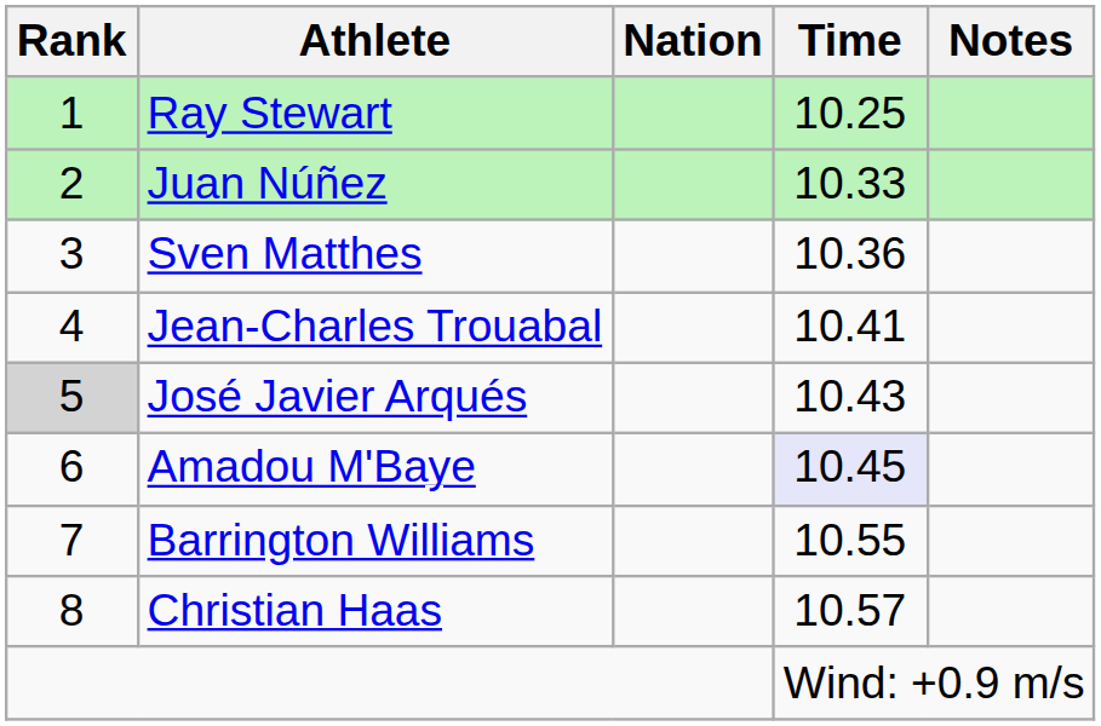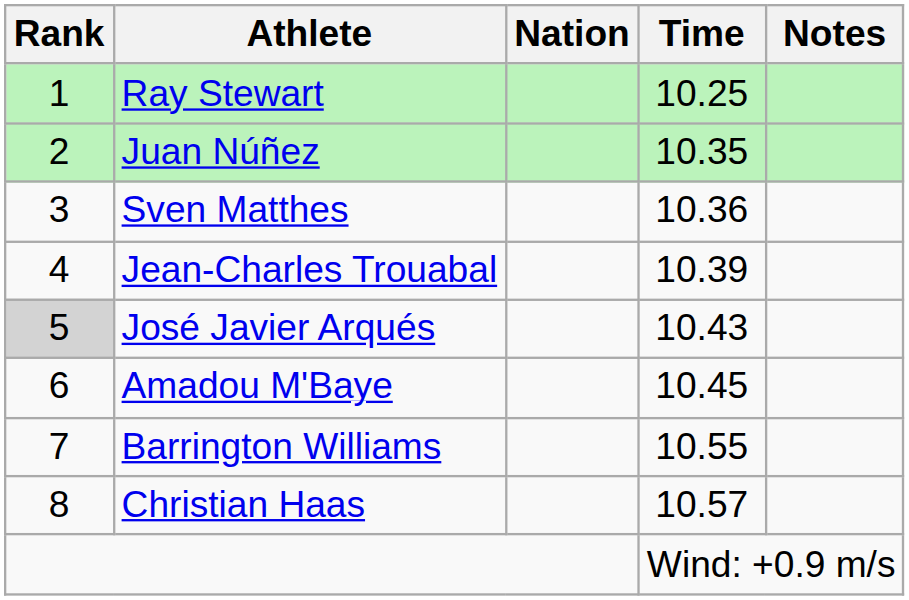Juan Núñez | Time: 10.33 -> 10.35
Jean-Charles Trouabal | Time: 10.41 -> 10.39
Amadou M'Baye | Time: lavender background -> no background
